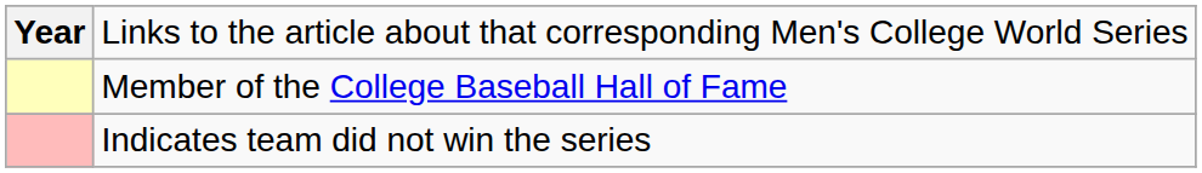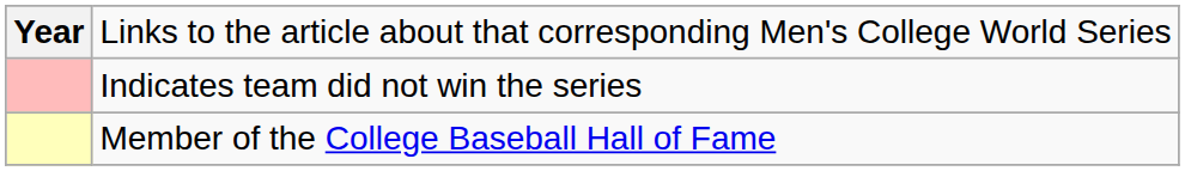rows swapped: Member of the College Baseball Hall of Fame <-> Indicates team did not win the series
